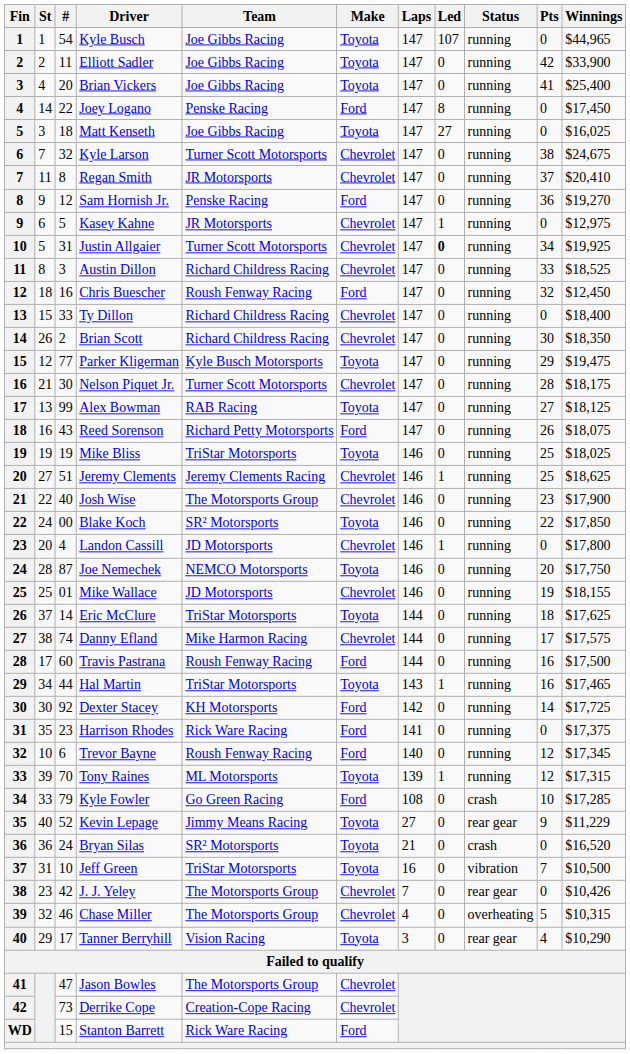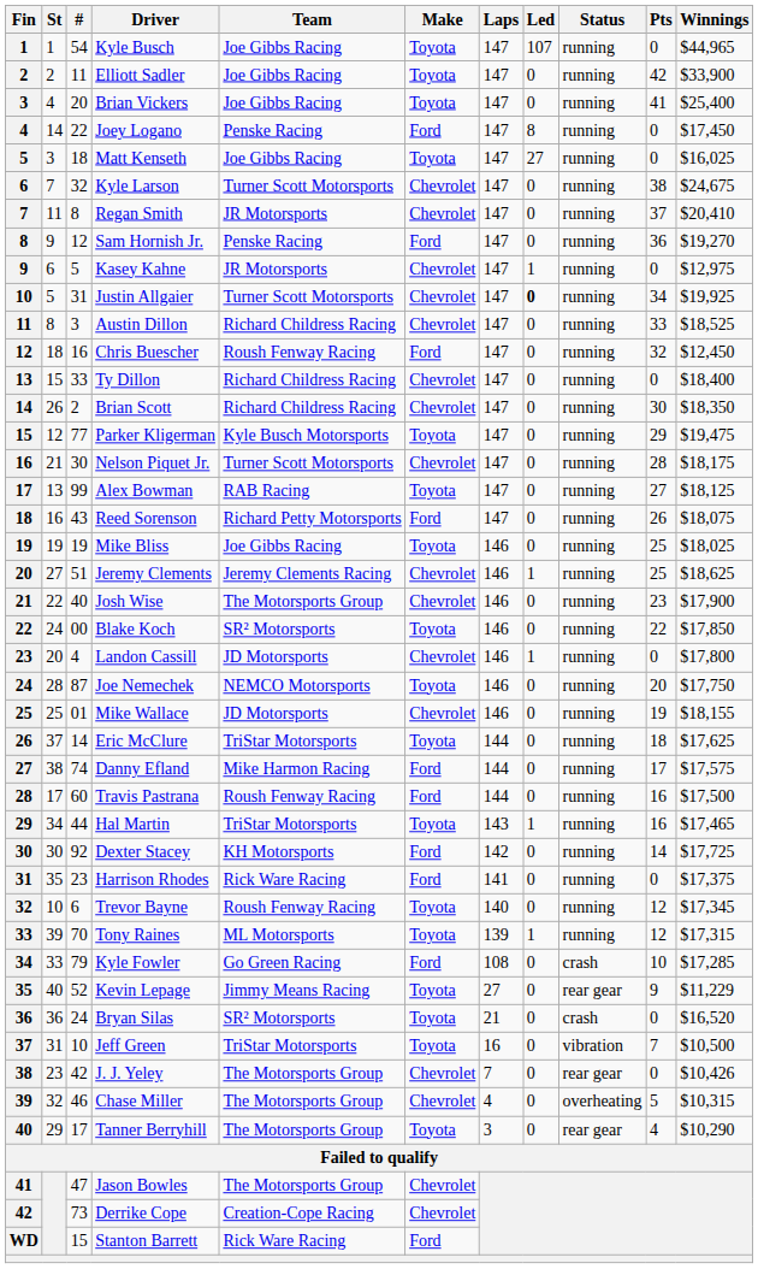Mike Bliss | Team: TriStar Motorsports -> Joe Gibbs Racing
Danny Efland | Make: Chevrolet -> Ford
Trevor Bayne | Make: Ford -> Toyota
Tanner Berryhill | Team: Vision Racing -> The Motorsports Group
